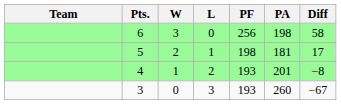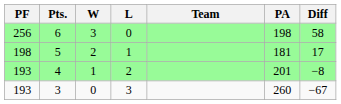columns swapped: Team <-> PF
